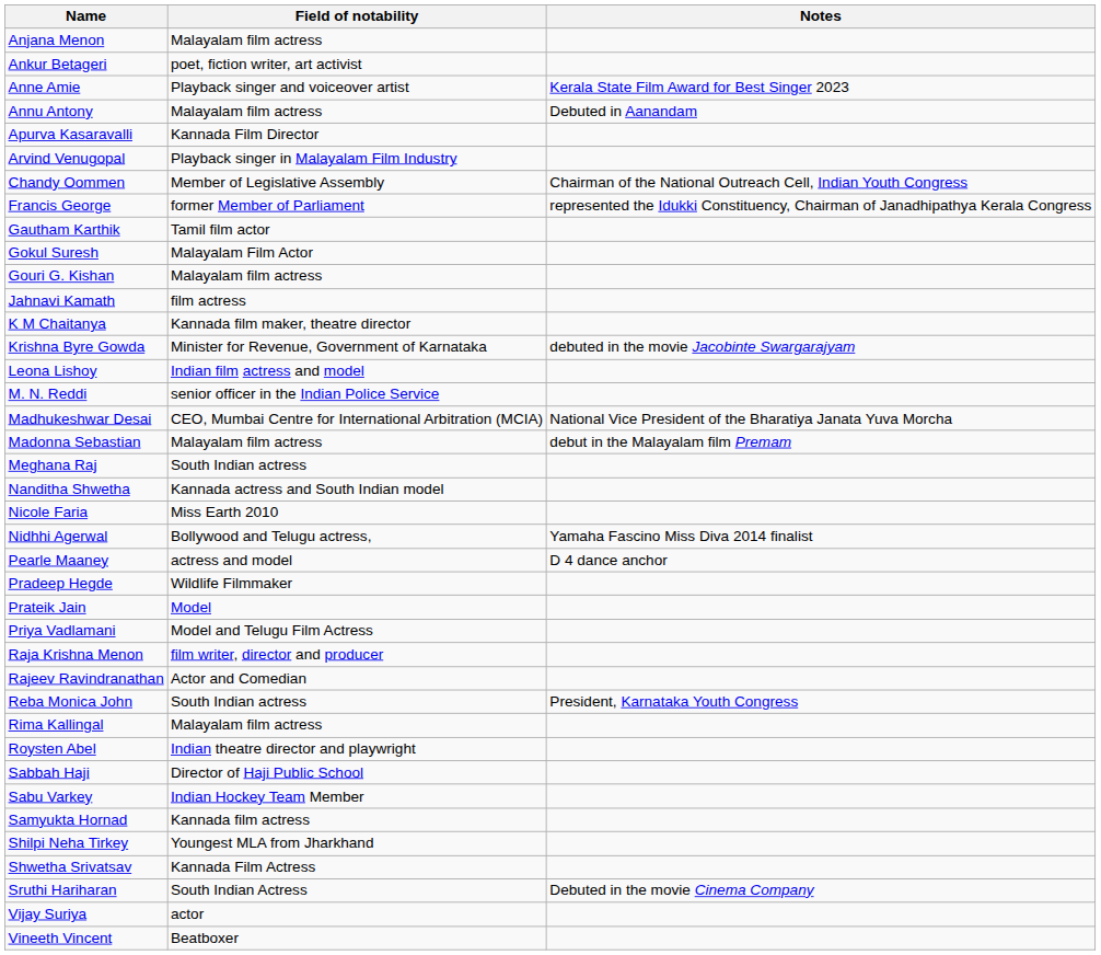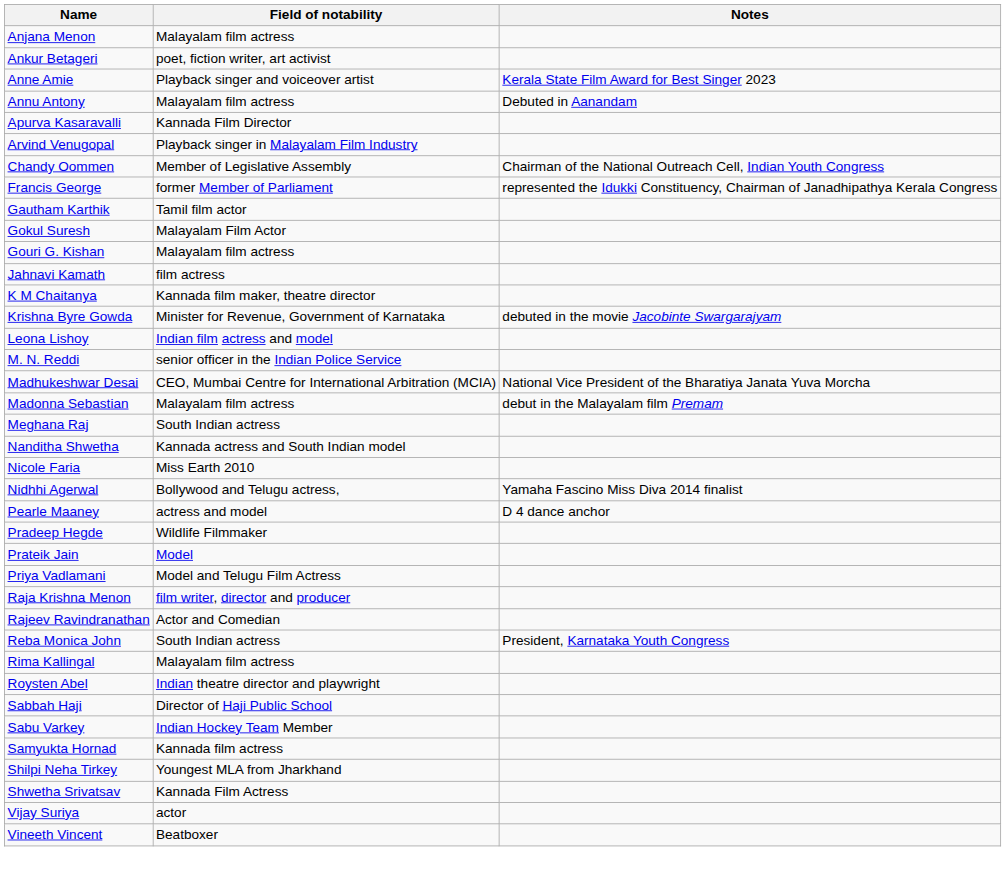- row: Sruthi Hariharan | South Indian Actress | Debuted in the movie Cinema Company
